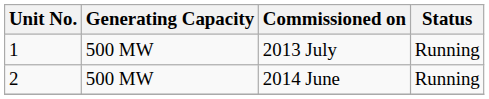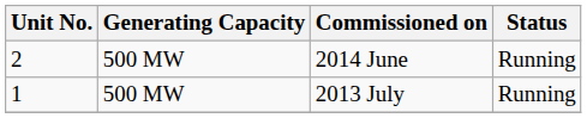rows swapped: 2013 July <-> 2014 June
